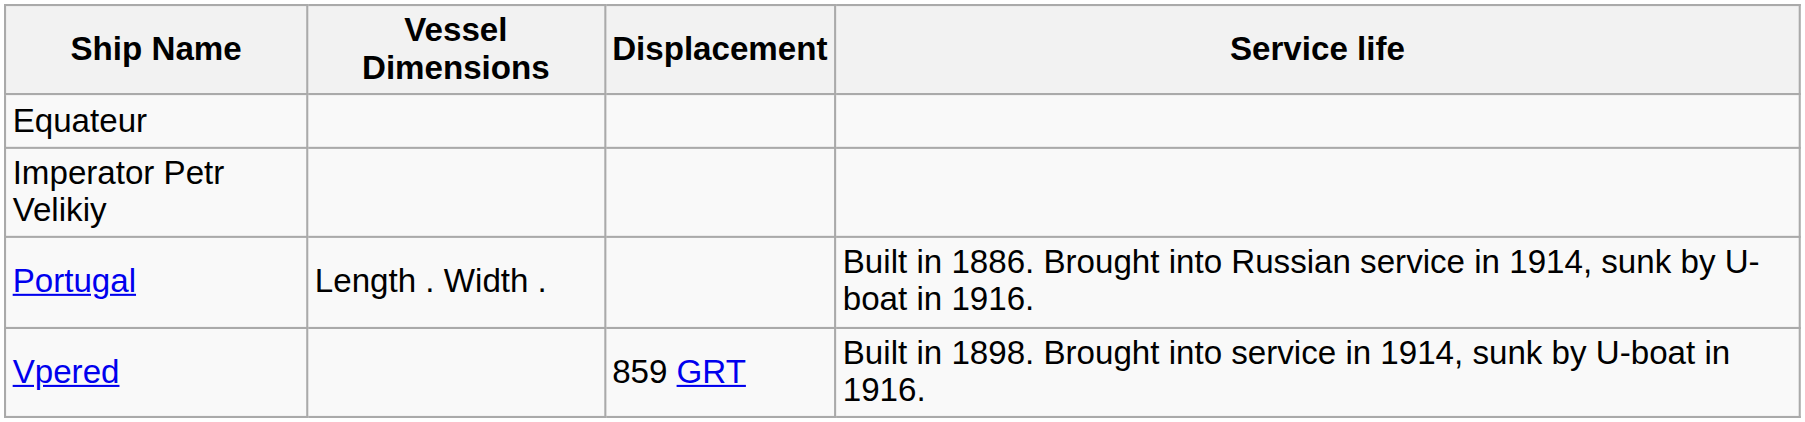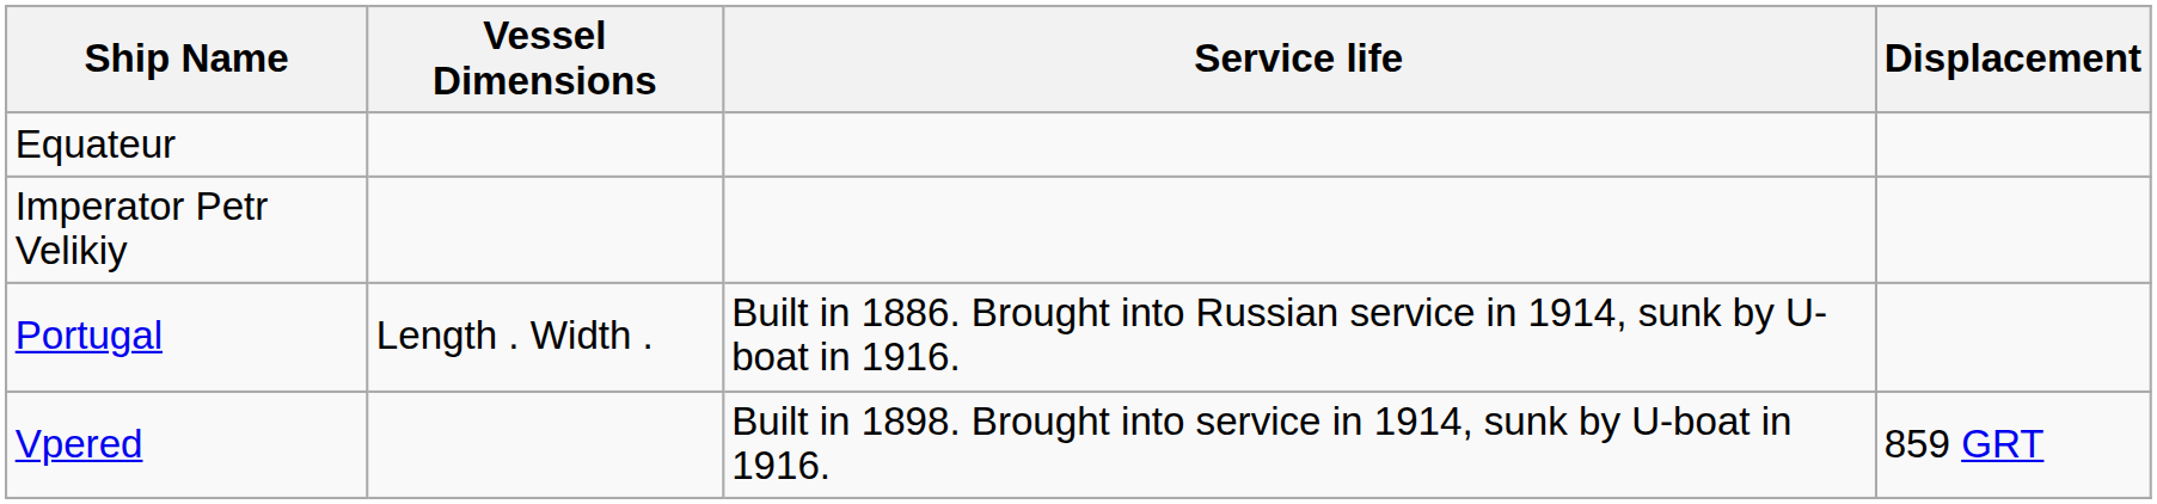columns swapped: Displacement <-> Service life
